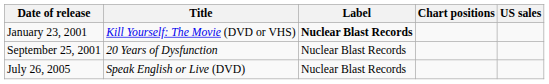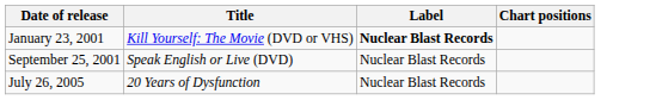- column: US sales
September 25, 2001 | Title: 20 Years of Dysfunction -> Speak English or Live (DVD)
July 26, 2005 | Title: Speak English or Live (DVD) -> 20 Years of Dysfunction
